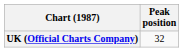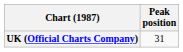UK (Official Charts Company) | Peak position: 32 -> 31
